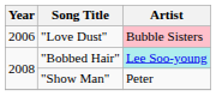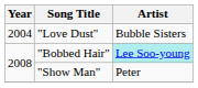"Love Dust" | Year: 2006 -> 2004
"Love Dust" | Artist: pink background -> no background
